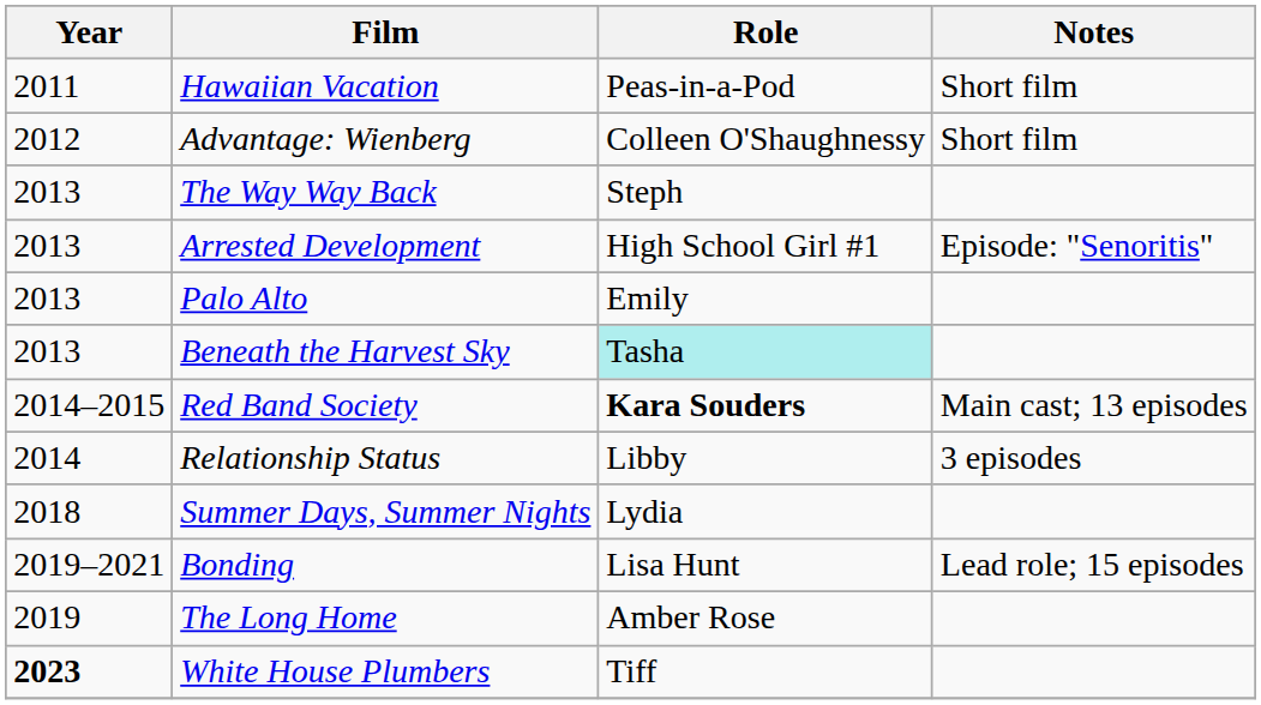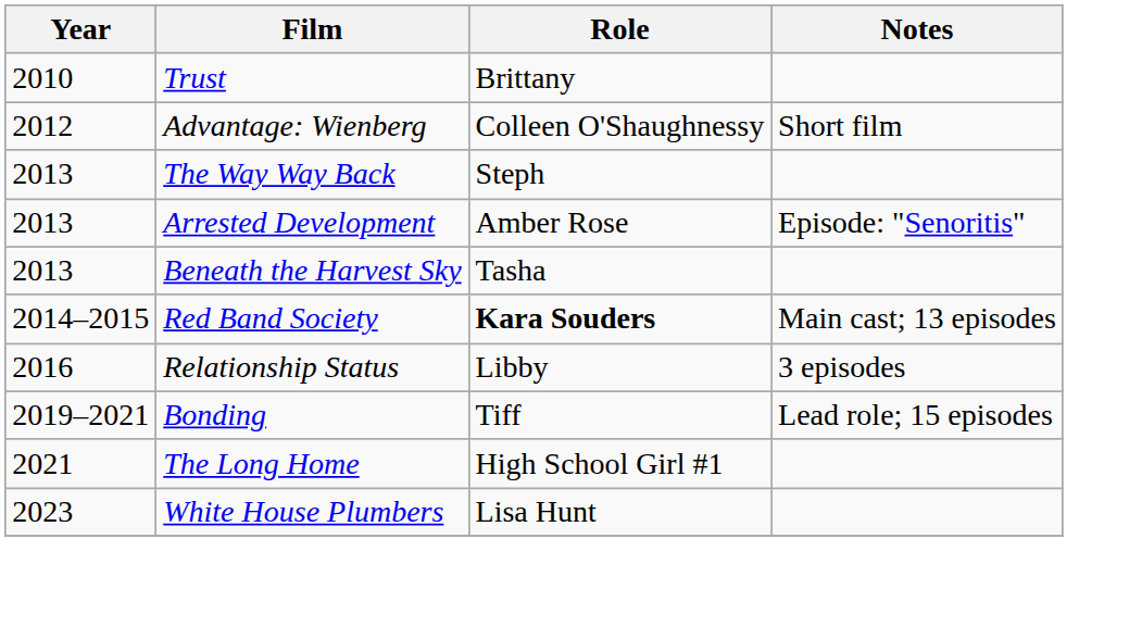+ row: 2010 | Trust | Brittany
- row: 2011 | Hawaiian Vacation | Peas-in-a-Pod | Short film
Arrested Development | Role: High School Girl #1 -> Amber Rose
- row: 2013 | Palo Alto | Emily
Beneath the Harvest Sky | Role: paleturquoise background -> no background
Relationship Status | Year: 2014 -> 2016
- row: 2018 | Summer Days, Summer Nights | Lydia
Bonding | Role: Lisa Hunt -> Tiff
The Long Home | Year: 2019 -> 2021
The Long Home | Role: Amber Rose -> High School Girl #1
White House Plumbers | Year: bold -> normal
White House Plumbers | Role: Tiff -> Lisa Hunt
